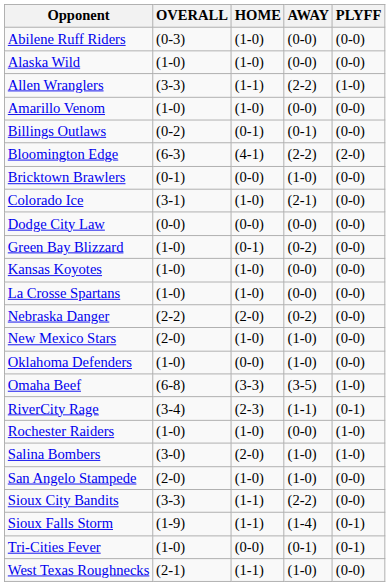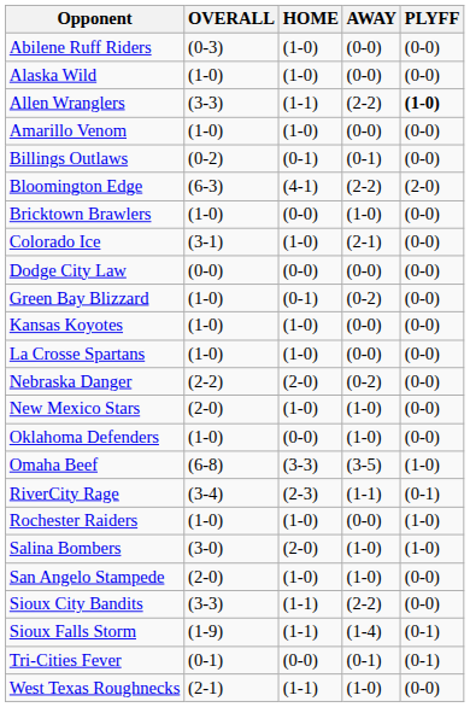Allen Wranglers | PLYFF: normal -> bold
Bricktown Brawlers | OVERALL: (0-1) -> (1-0)
Tri-Cities Fever | OVERALL: (1-0) -> (0-1)
